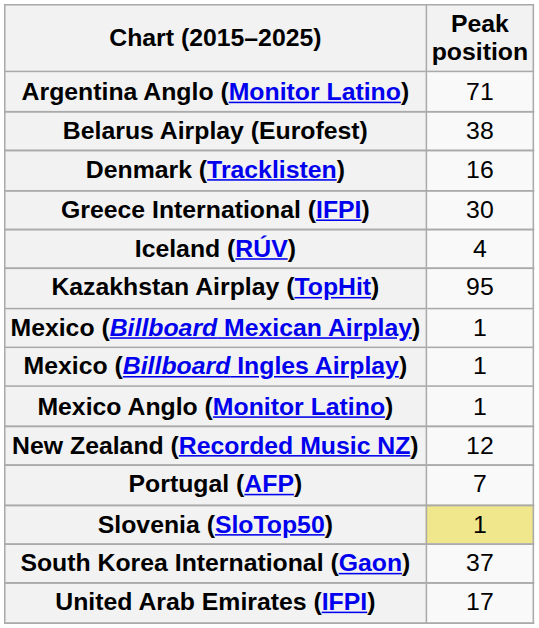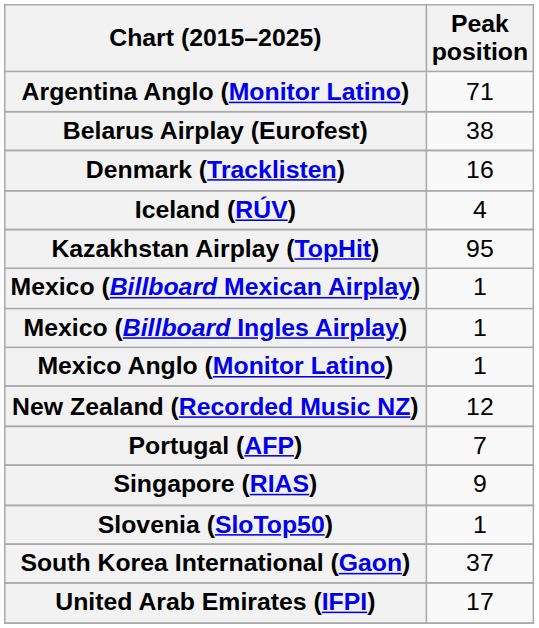- row: Greece International (IFPI) | 30
+ row: Singapore (RIAS) | 9
Slovenia (SloTop50) | Peak position: khaki background -> no background
